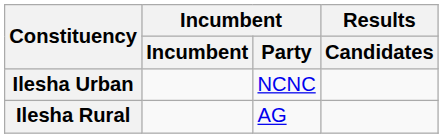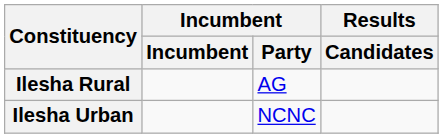rows swapped: Ilesha Rural <-> Ilesha Urban
